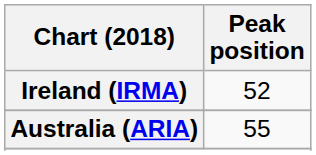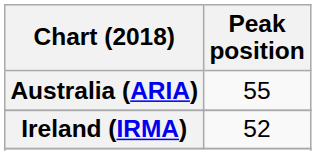rows swapped: Australia (ARIA) <-> Ireland (IRMA)
